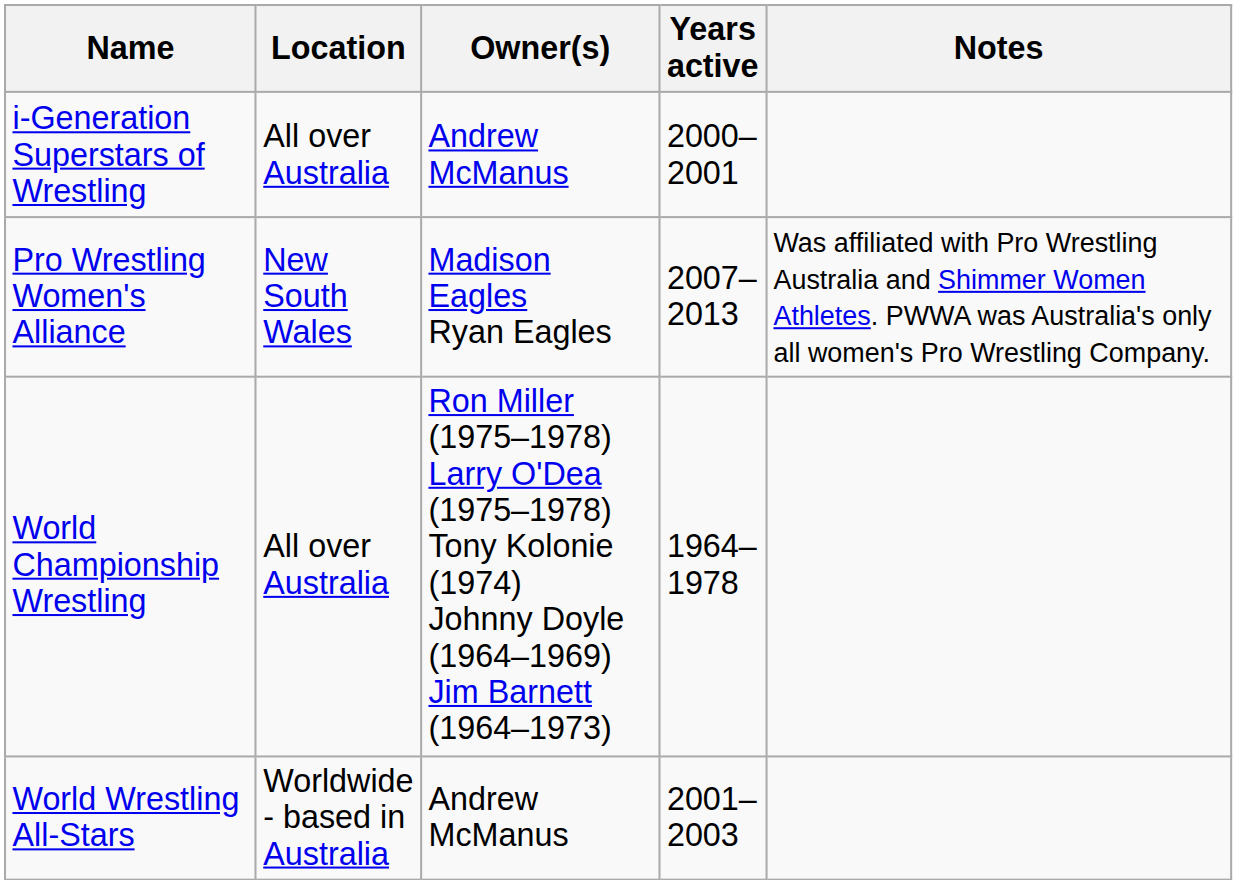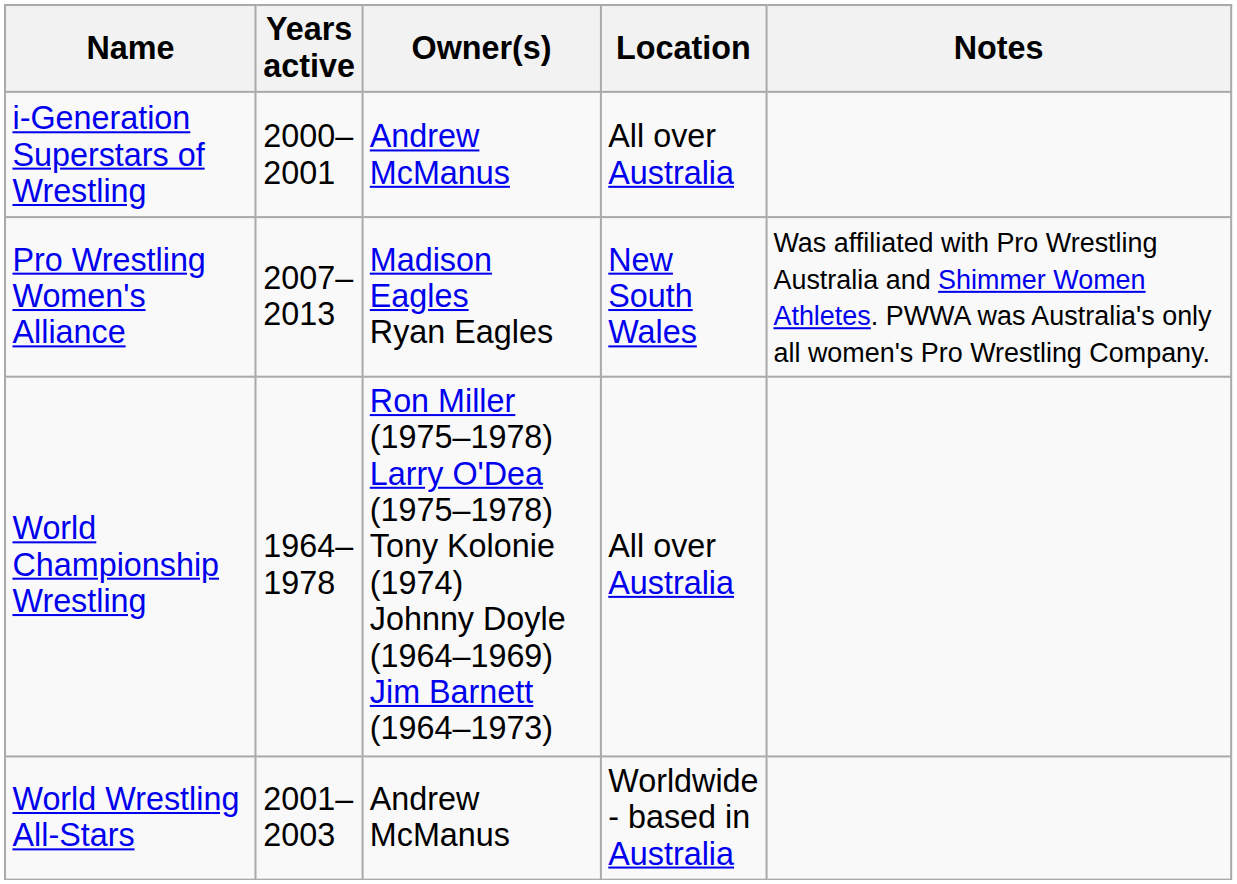columns swapped: Location <-> Years active
